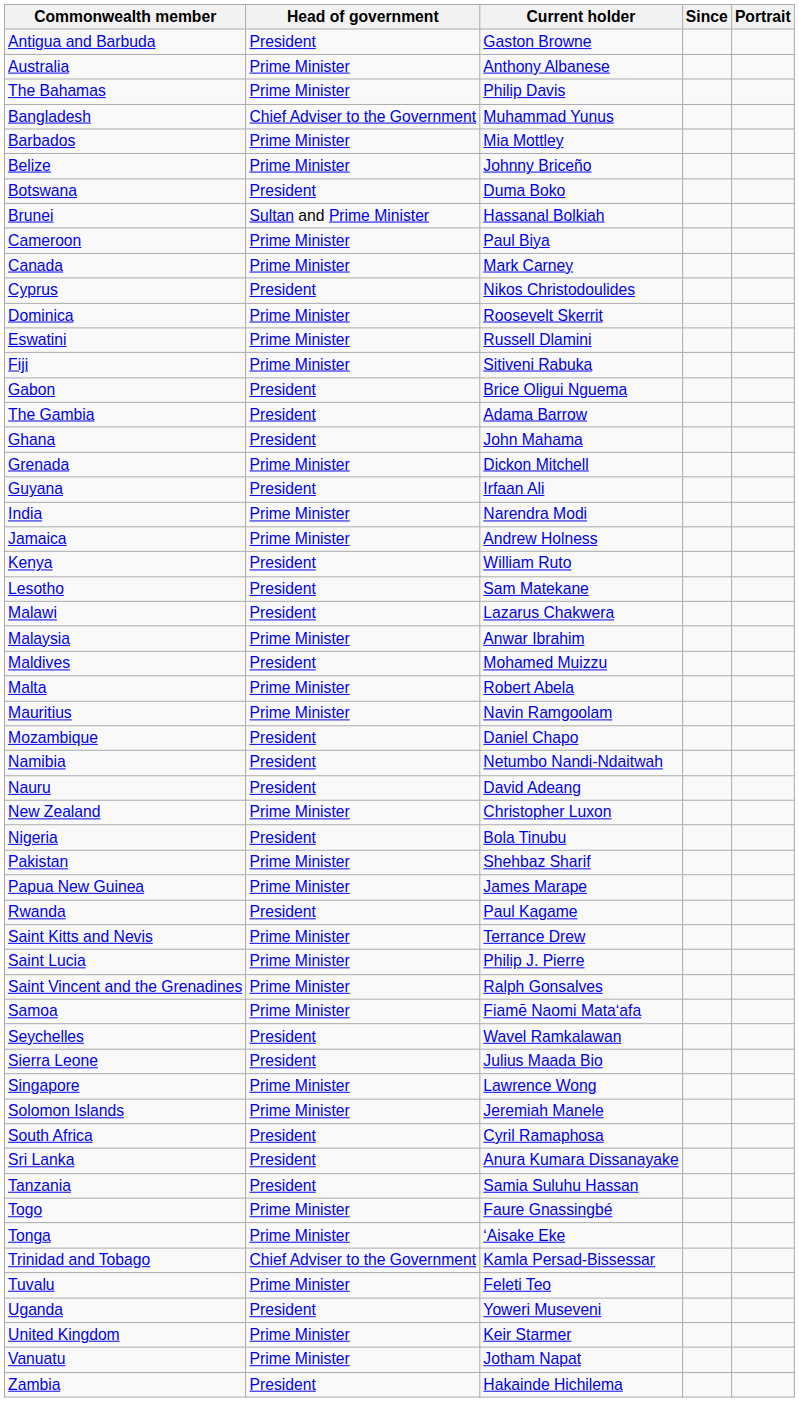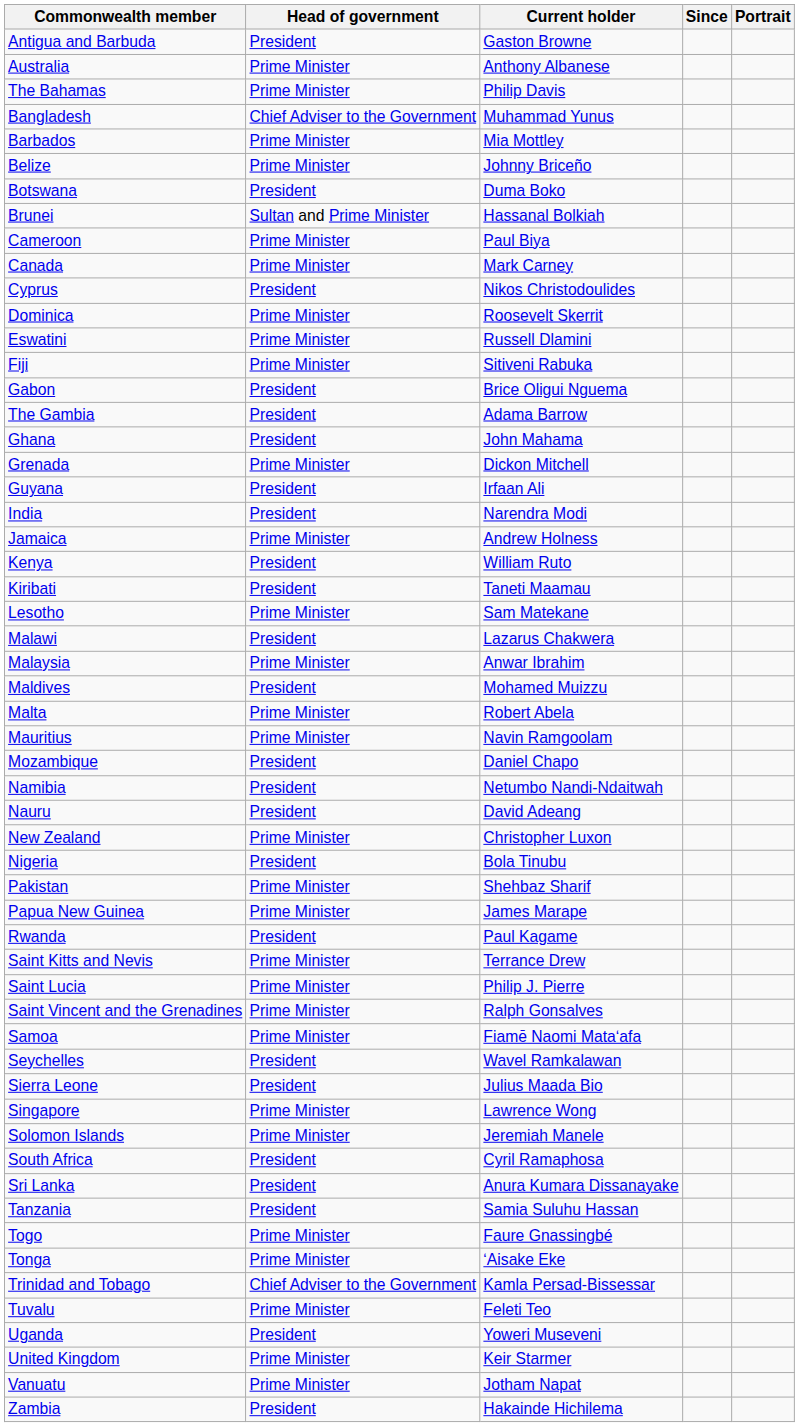India | Head of government: Prime Minister -> President
+ row: Kiribati | President | Taneti Maamau
Lesotho | Head of government: President -> Prime Minister
